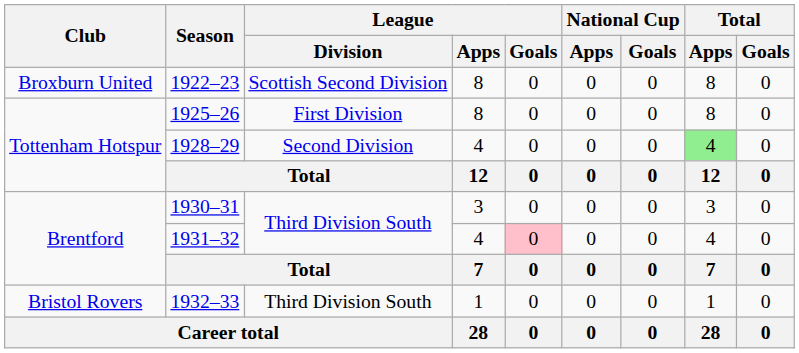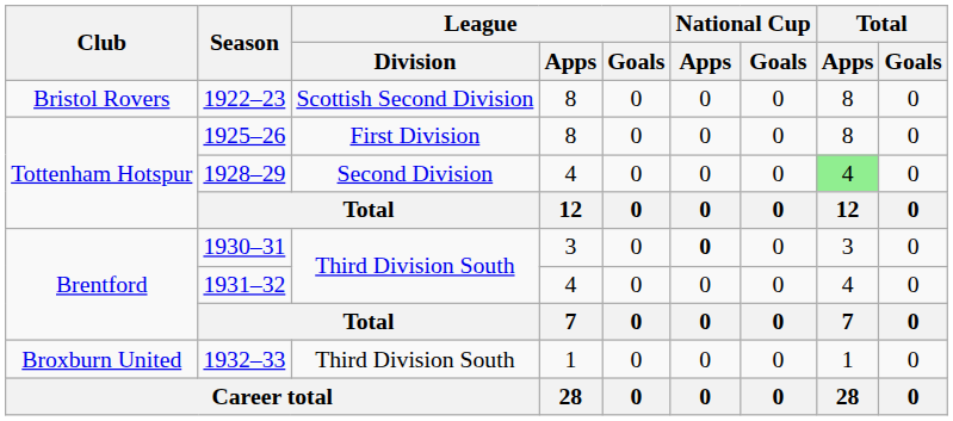1922–23 | Club: Broxburn United -> Bristol Rovers
1930–31 | National Cup / Apps: normal -> bold
1931–32 | League / Goals: pink background -> no background
1932–33 | Club: Bristol Rovers -> Broxburn United
